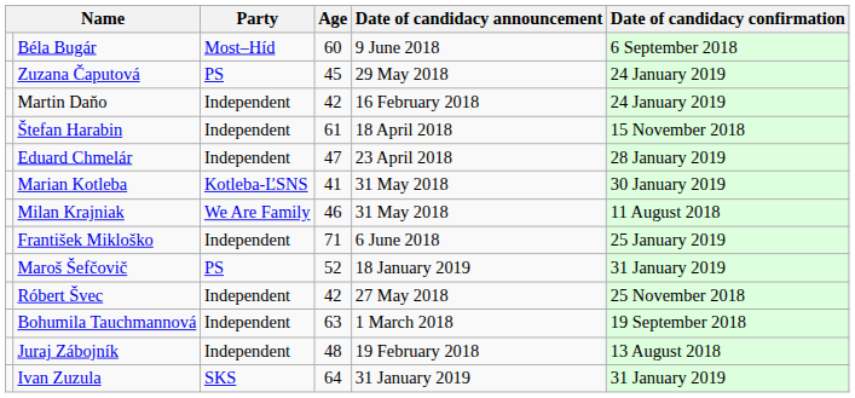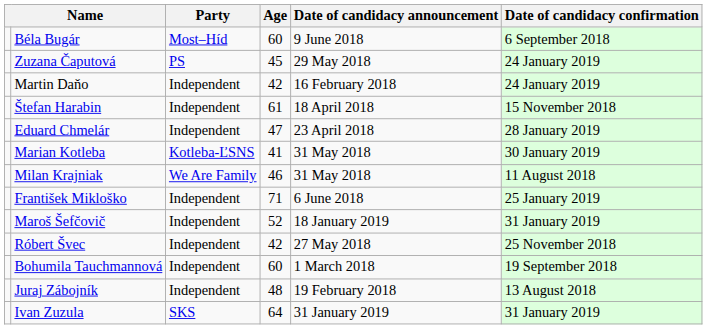Maroš Šefčovič | Party: PS -> Independent
Bohumila Tauchmannová | Age: 63 -> 60
